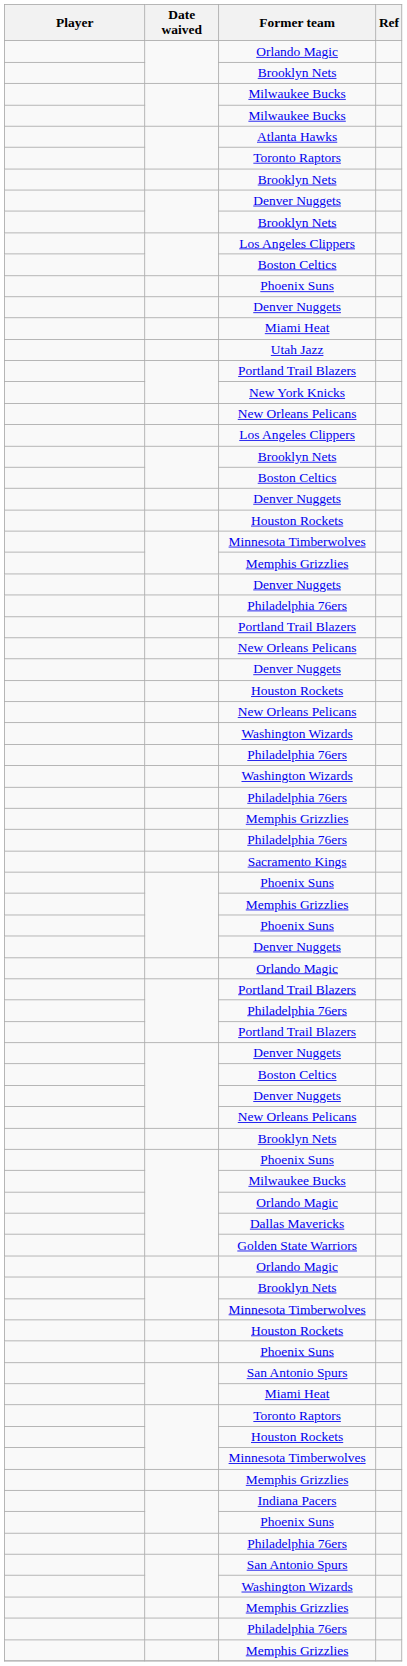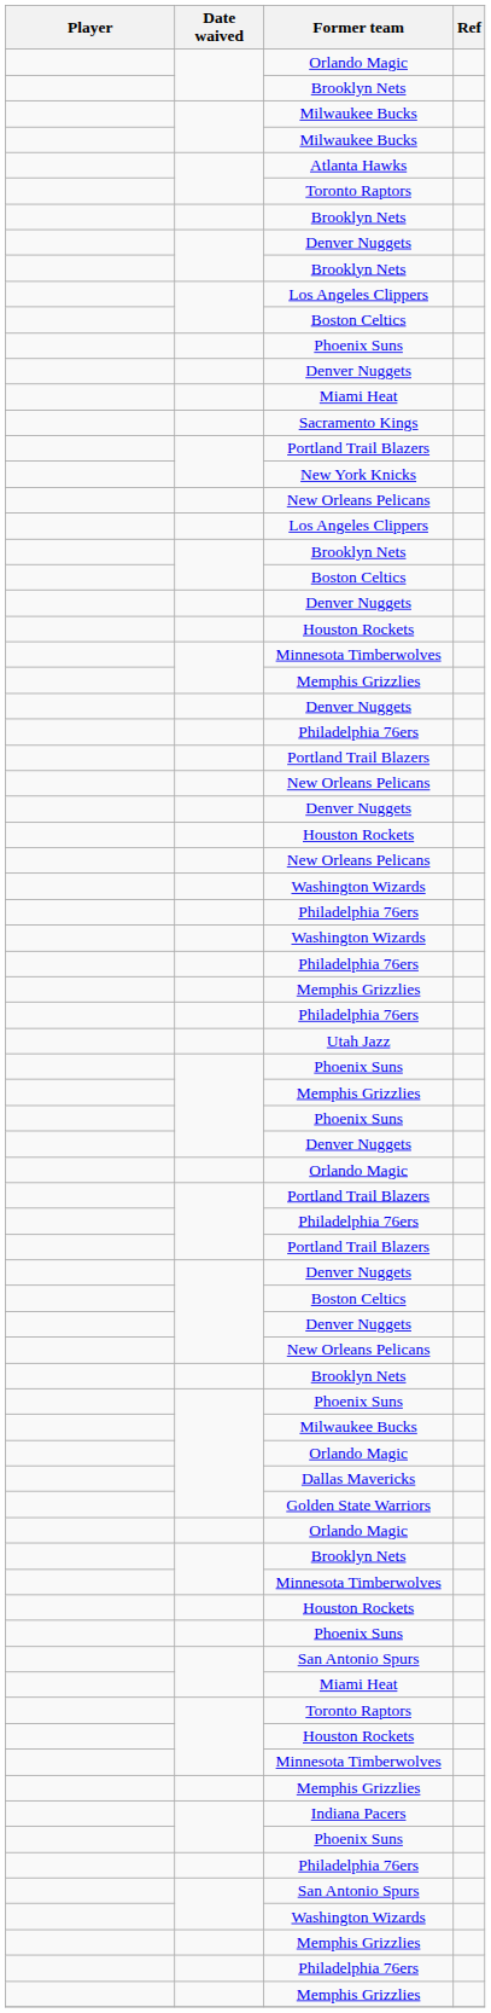rows swapped: Sacramento Kings <-> Utah Jazz
